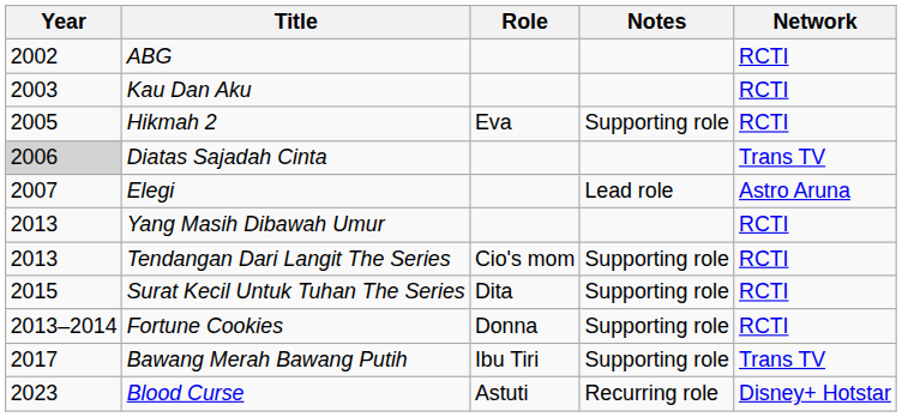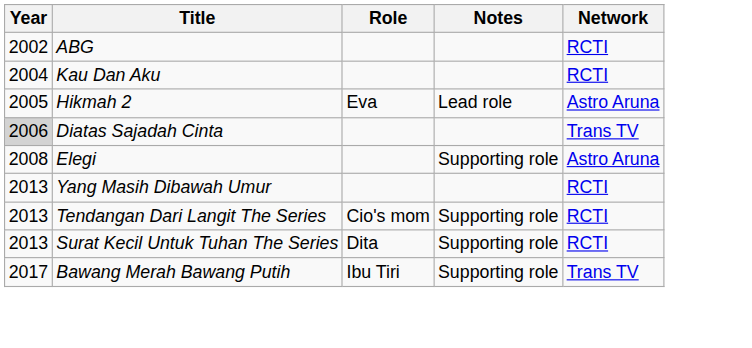Kau Dan Aku | Year: 2003 -> 2004
Hikmah 2 | Notes: Supporting role -> Lead role
Hikmah 2 | Network: RCTI -> Astro Aruna
Elegi | Year: 2007 -> 2008
Elegi | Notes: Lead role -> Supporting role
Surat Kecil Untuk Tuhan The Series | Year: 2015 -> 2013
- row: 2013–2014 | Fortune Cookies | Donna | Supporting role | RCTI
- row: 2023 | Blood Curse | Astuti | Recurring role | Disney+ Hotstar
